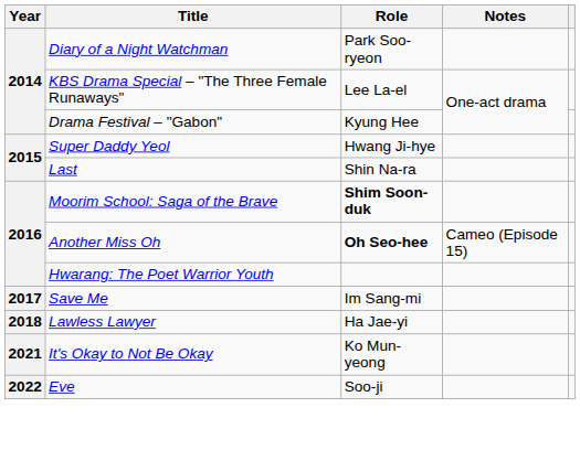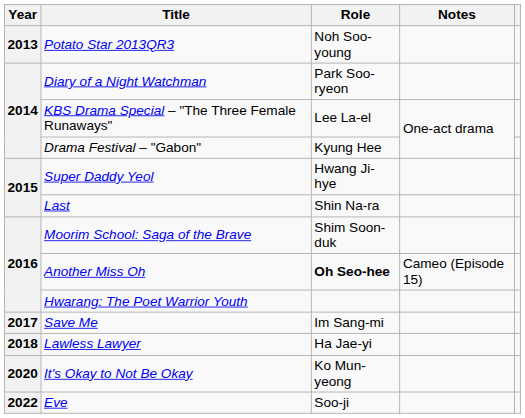+ row: 2013 | Potato Star 2013QR3 | Noh Soo-young
Moorim School: Saga of the Brave | Role: bold -> normal
It's Okay to Not Be Okay | Year: 2021 -> 2020
